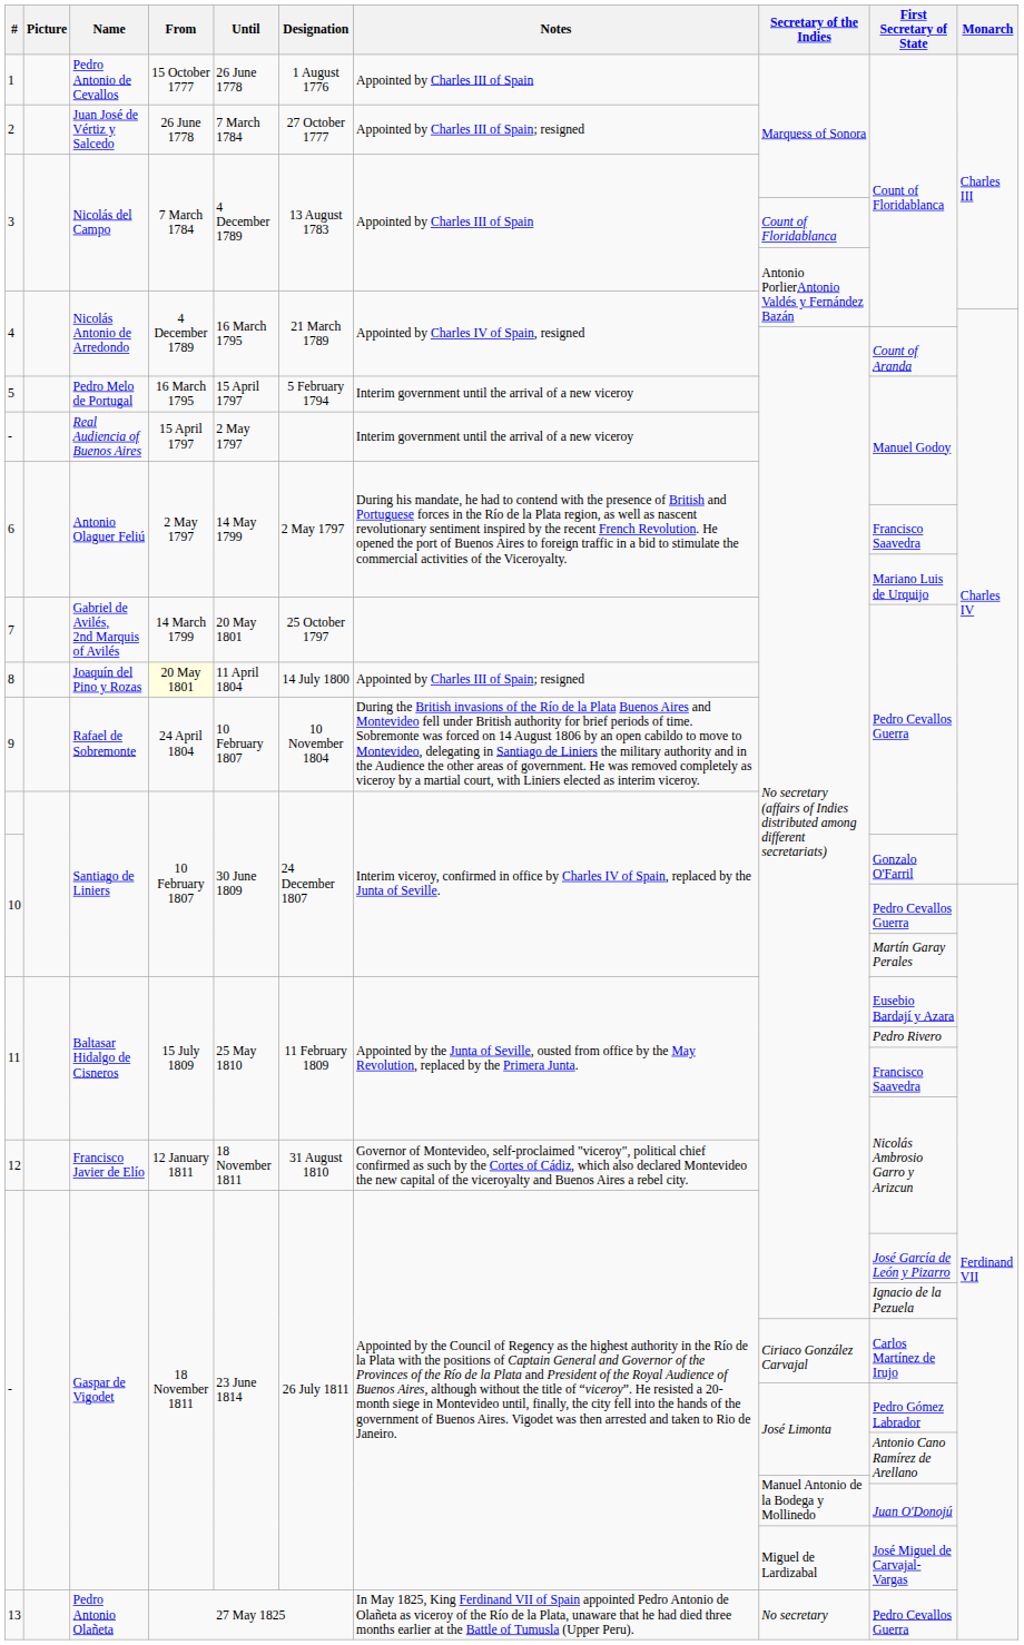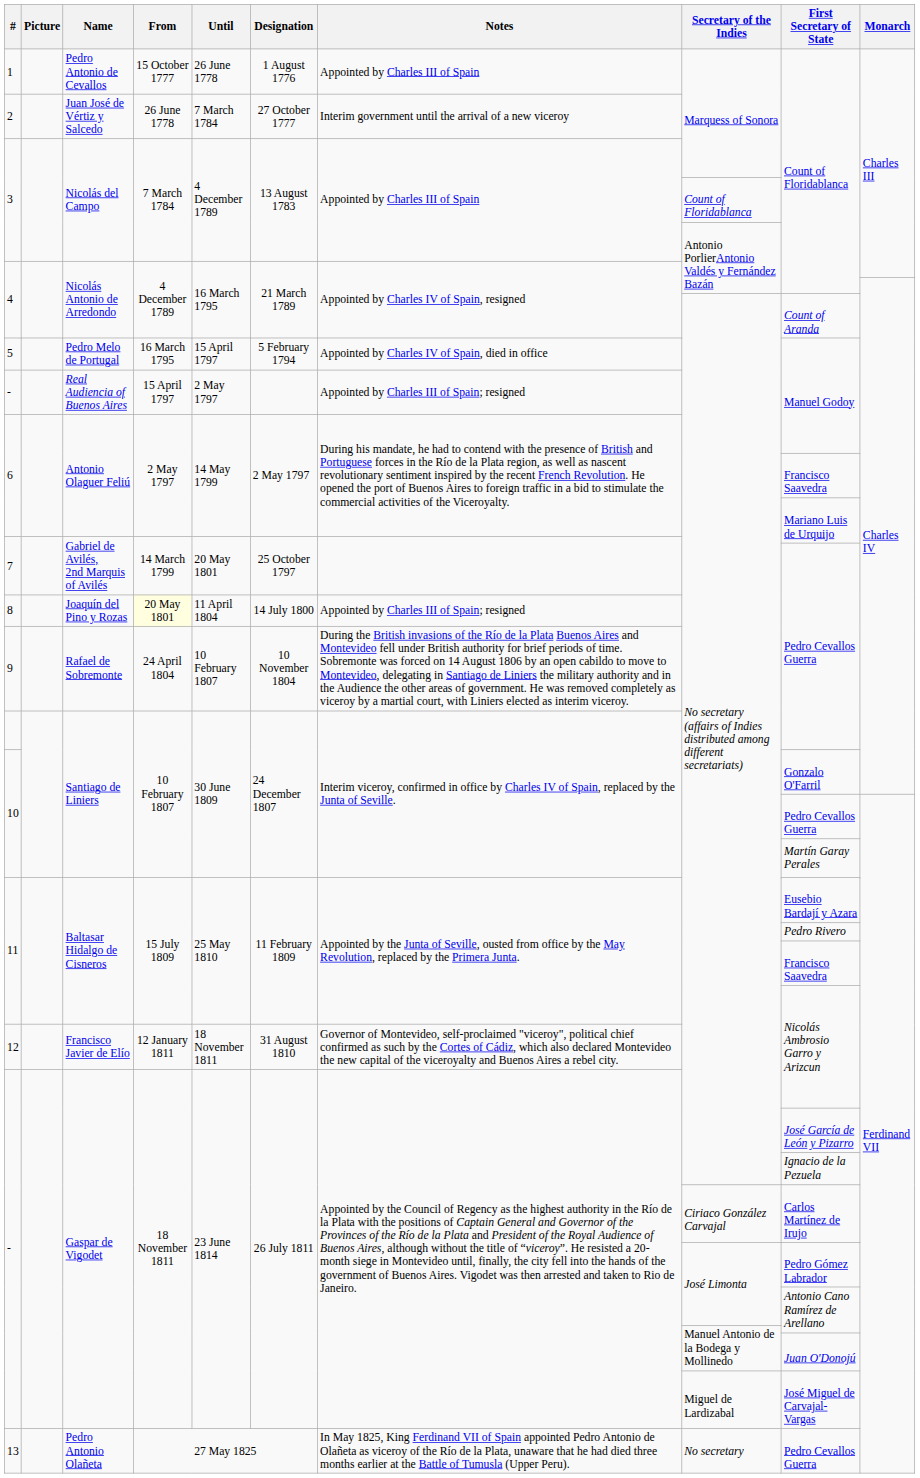2 | Notes: Appointed by Charles III of Spain; resigned -> Interim government until the arrival of a new viceroy
5 | Notes: Interim government until the arrival of a new viceroy -> Appointed by Charles IV of Spain, died in office
- / Real Audiencia of Buenos Aires | Notes: Interim government until the arrival of a new viceroy -> Appointed by Charles III of Spain; resigned
